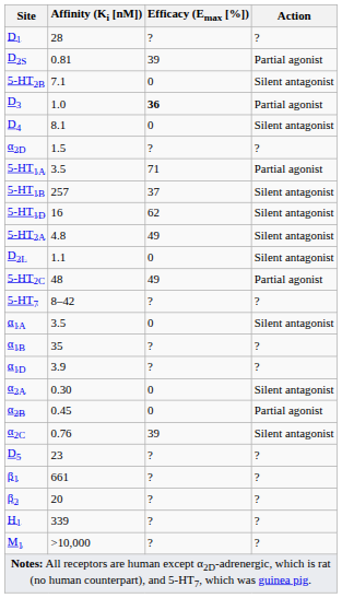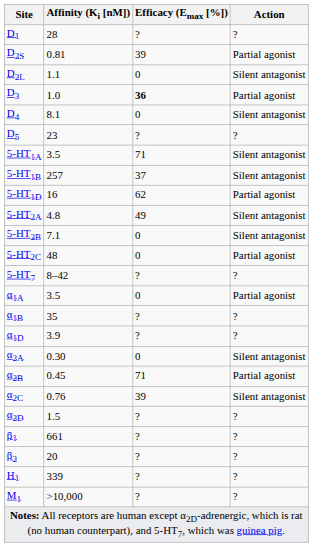rows swapped: D2L <-> 5-HT2B
rows swapped: D5 <-> α2D
5-HT1A | Action: Partial agonist -> Silent antagonist
5-HT1D | Action: Silent antagonist -> Partial agonist
5-HT2C | Efficacy (Emax [%]): 49 -> 0
α1A | Action: Silent antagonist -> Partial agonist
α2B | Efficacy (Emax [%]): 0 -> 71
